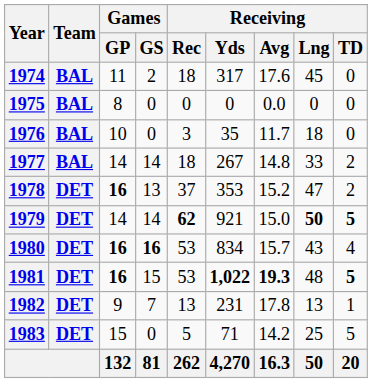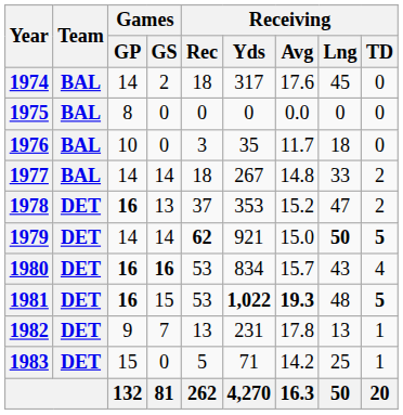1974 | Games / GP: 11 -> 14
1983 | Receiving / TD: 5 -> 1
